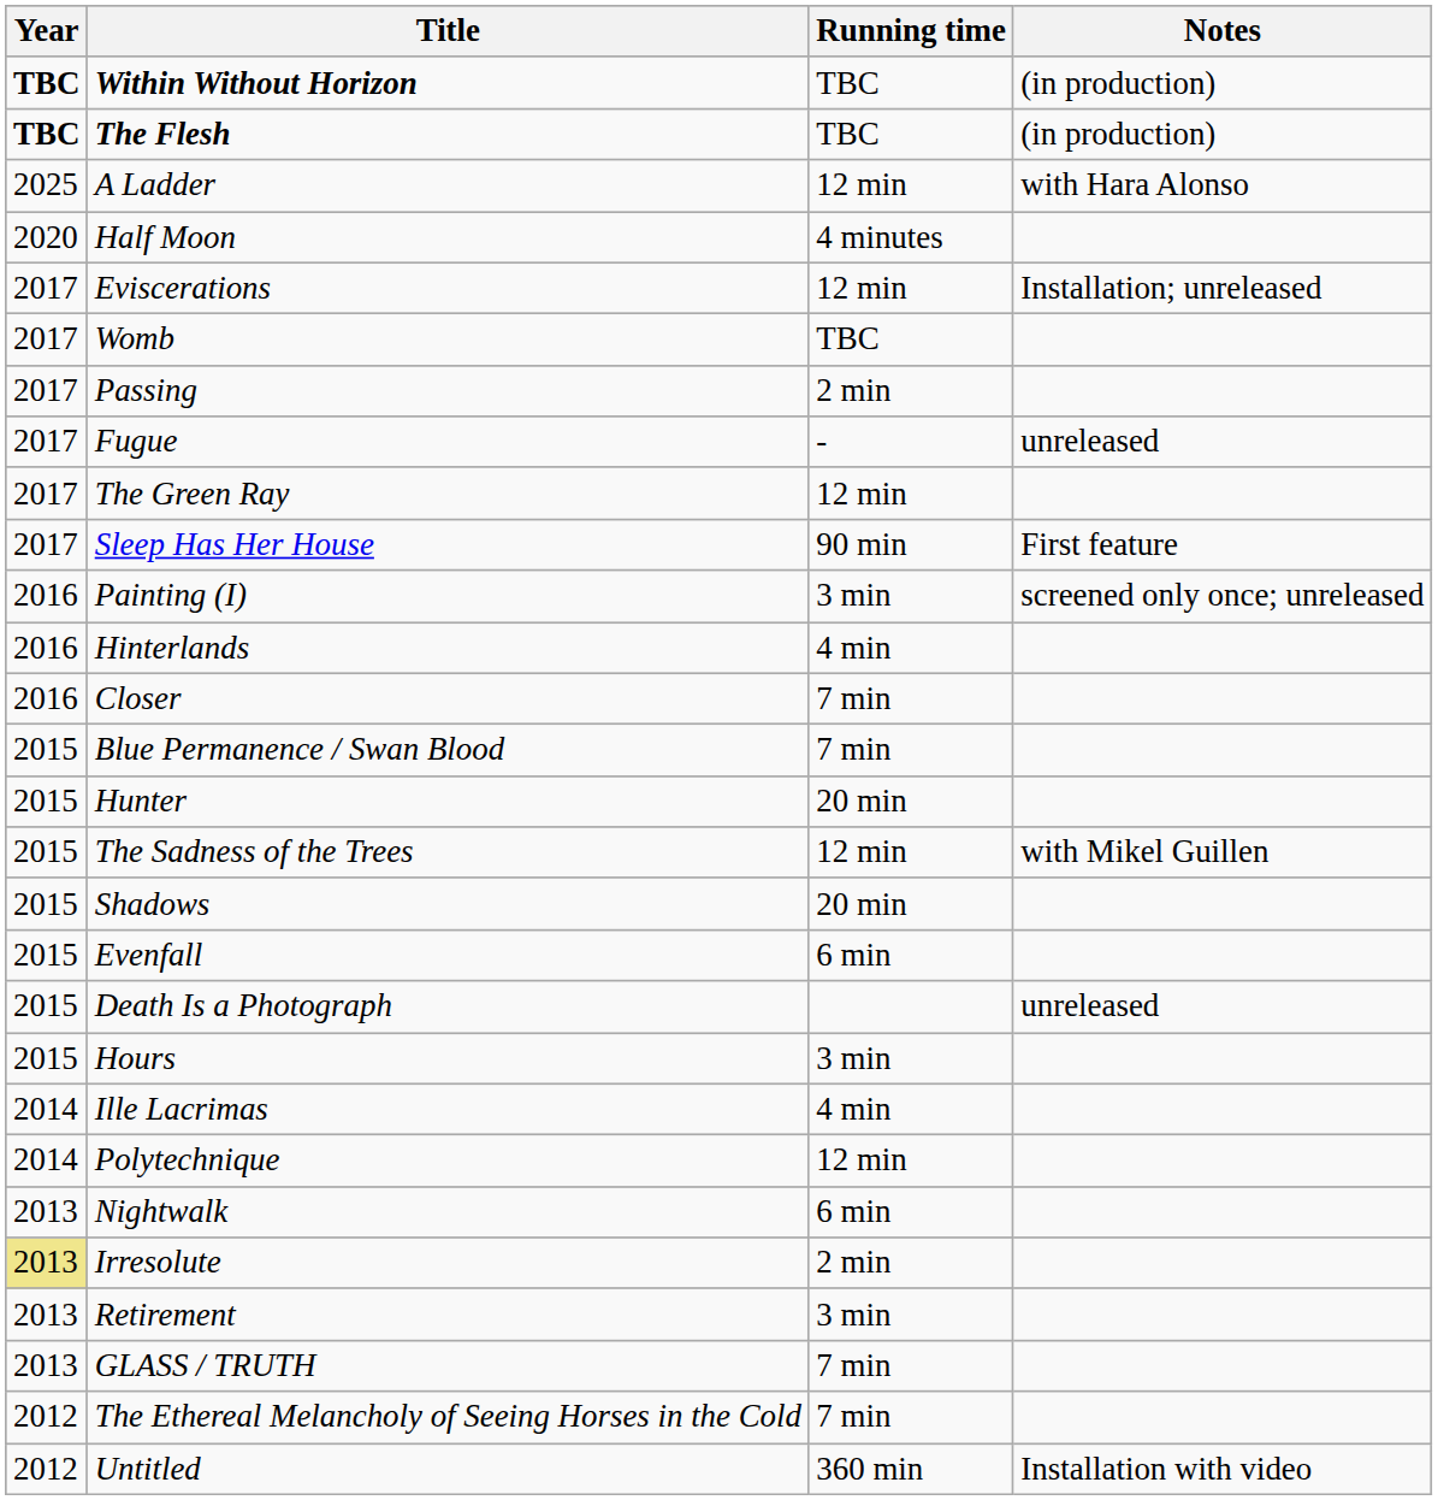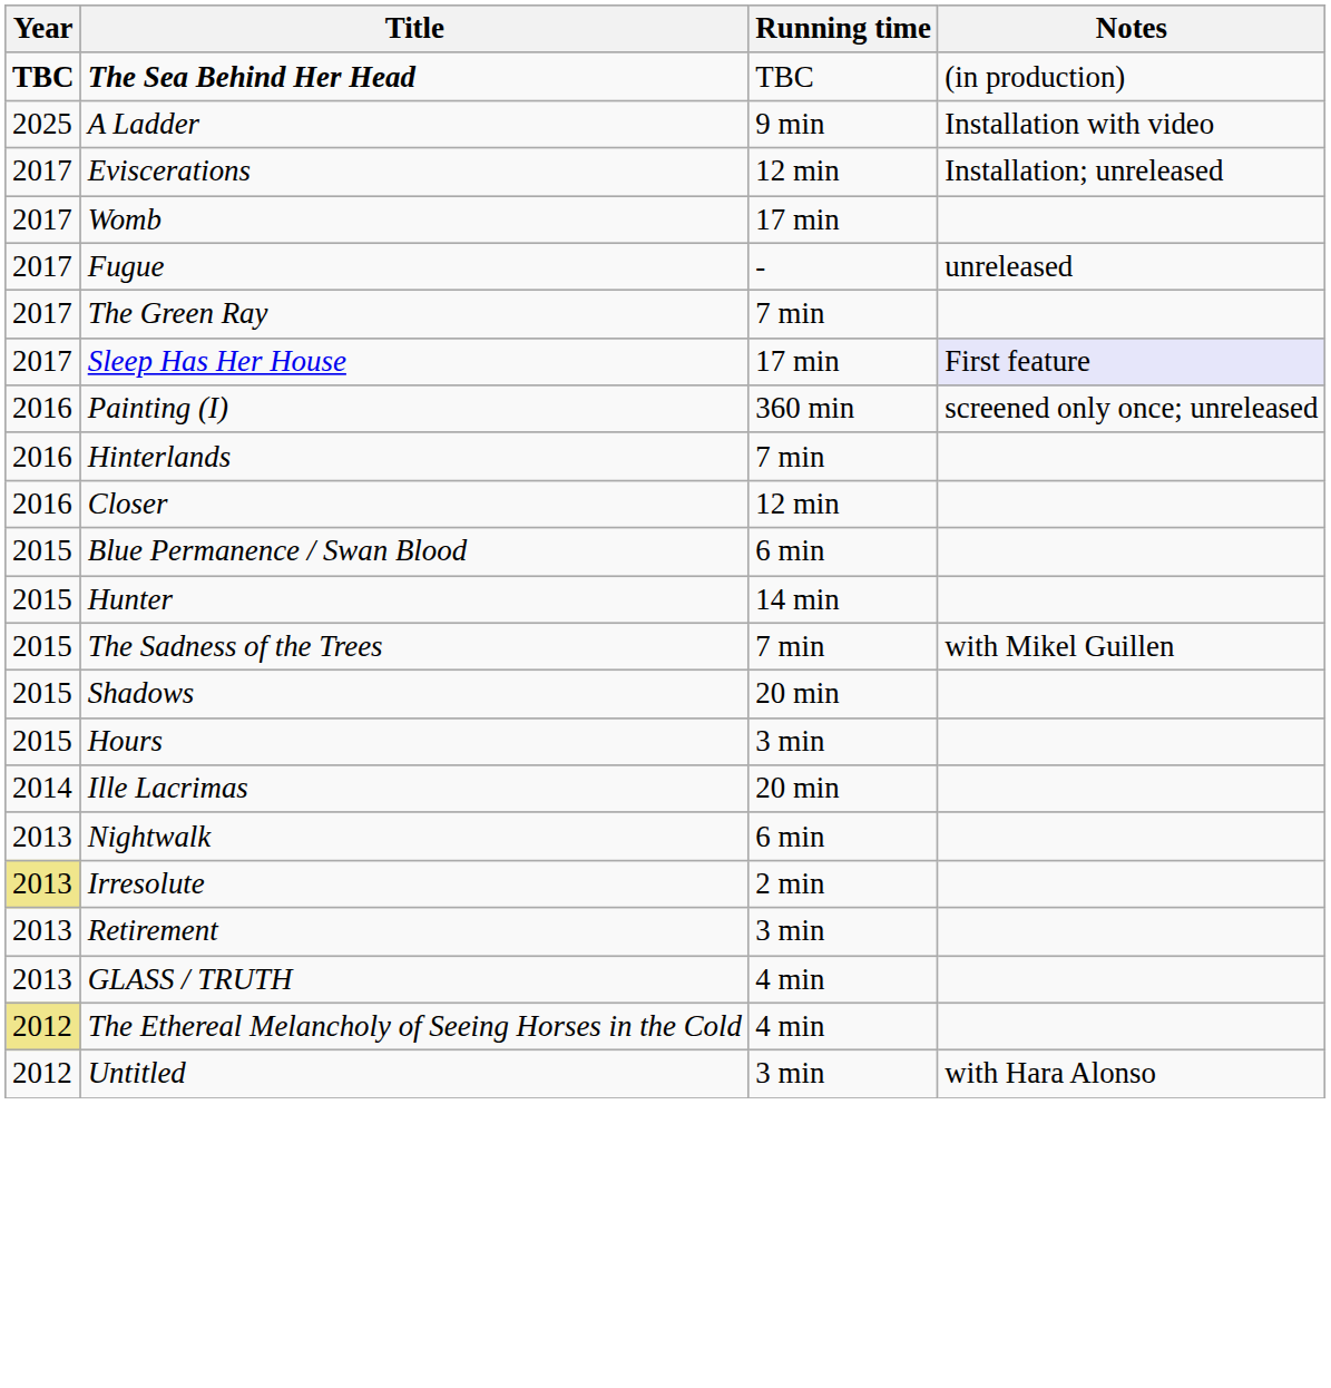+ row: TBC | The Sea Behind Her Head | TBC | (in production)
- row: TBC | Within Without Horizon | TBC | (in production)
- row: TBC | The Flesh | TBC | (in production)
A Ladder | Running time: 12 min -> 9 min
A Ladder | Notes: with Hara Alonso -> Installation with video
- row: 2020 | Half Moon | 4 minutes
Womb | Running time: TBC -> 17 min
- row: 2017 | Passing | 2 min
The Green Ray | Running time: 12 min -> 7 min
Sleep Has Her House | Running time: 90 min -> 17 min
Sleep Has Her House | Notes: no background -> lavender background
Painting (I) | Running time: 3 min -> 360 min
Hinterlands | Running time: 4 min -> 7 min
Closer | Running time: 7 min -> 12 min
Blue Permanence / Swan Blood | Running time: 7 min -> 6 min
Hunter | Running time: 20 min -> 14 min
The Sadness of the Trees | Running time: 12 min -> 7 min
- row: 2015 | Evenfall | 6 min
- row: 2015 | Death Is a Photograph | unreleased
Ille Lacrimas | Running time: 4 min -> 20 min
- row: 2014 | Polytechnique | 12 min
GLASS / TRUTH | Running time: 7 min -> 4 min
The Ethereal Melancholy of Seeing Horses in the Cold | Year: no background -> khaki background
The Ethereal Melancholy of Seeing Horses in the Cold | Running time: 7 min -> 4 min
Untitled | Running time: 360 min -> 3 min
Untitled | Notes: Installation with video -> with Hara Alonso
